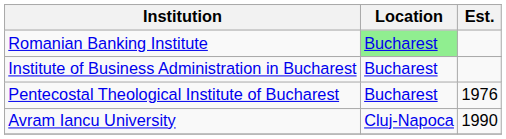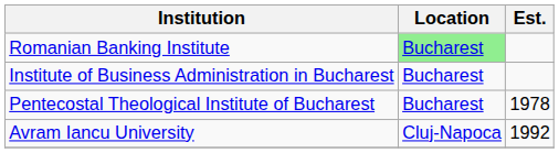Pentecostal Theological Institute of Bucharest | Est.: 1976 -> 1978
Avram Iancu University | Est.: 1990 -> 1992
